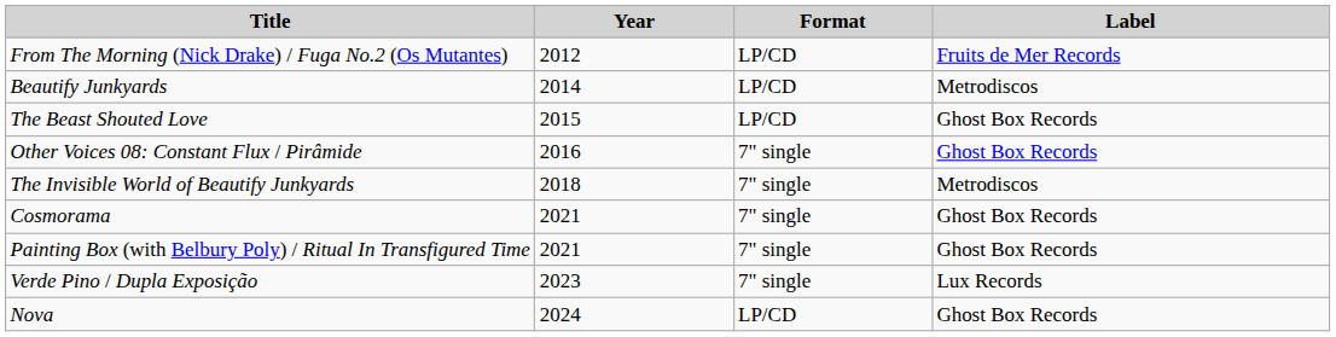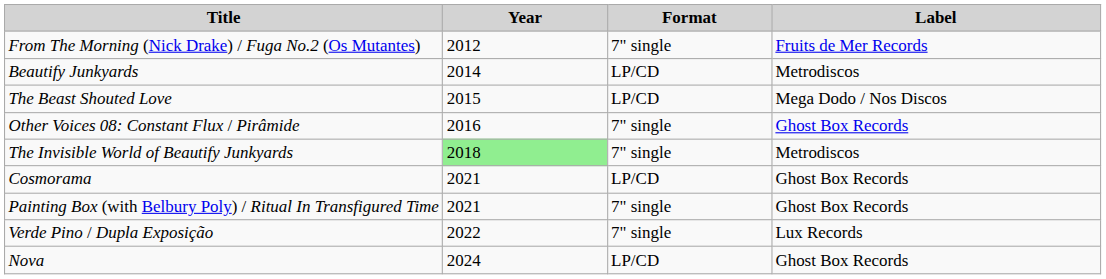From The Morning (Nick Drake) / Fuga No.2 (Os Mutantes) | Format: LP/CD -> 7" single
The Beast Shouted Love | Label: Ghost Box Records -> Mega Dodo / Nos Discos
The Invisible World of Beautify Junkyards | Year: no background -> lightgreen background
Cosmorama | Format: 7" single -> LP/CD
Verde Pino / Dupla Exposição | Year: 2023 -> 2022
